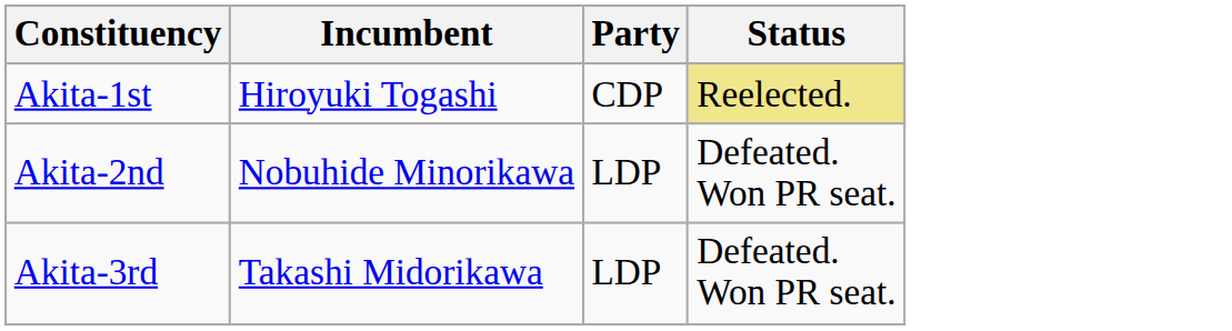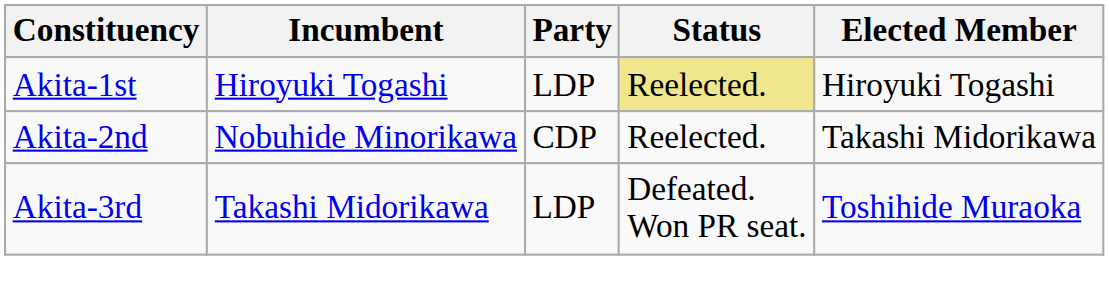+ column: Elected Member | Hiroyuki Togashi | Takashi Midorikawa | Toshihide Muraoka
Akita-1st | Party: CDP -> LDP
Akita-2nd | Party: LDP -> CDP
Akita-2nd | Status: Defeated. Won PR seat. -> Reelected.
